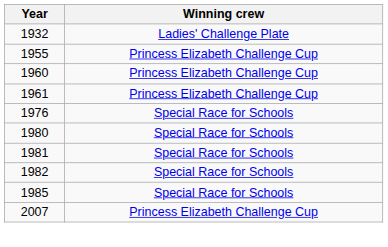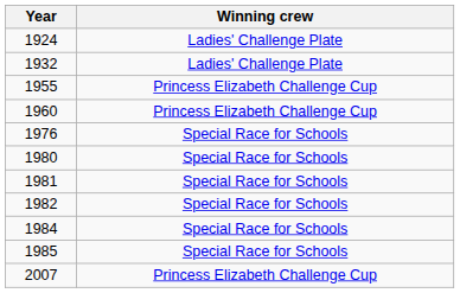+ row: 1924 | Ladies' Challenge Plate
- row: 1961 | Princess Elizabeth Challenge Cup
+ row: 1984 | Special Race for Schools
